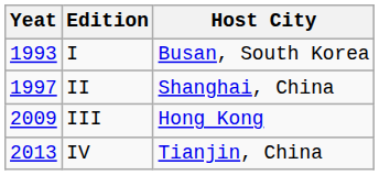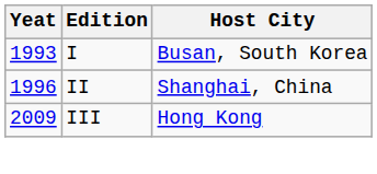II | Yeat: 1997 -> 1996
- row: 2013 | IV | Tianjin, China
